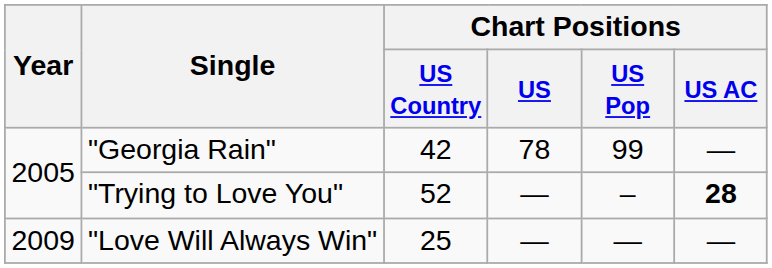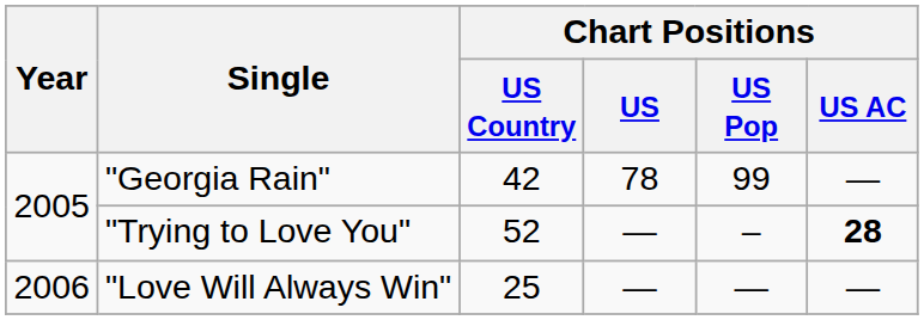"Love Will Always Win" | Year: 2009 -> 2006
